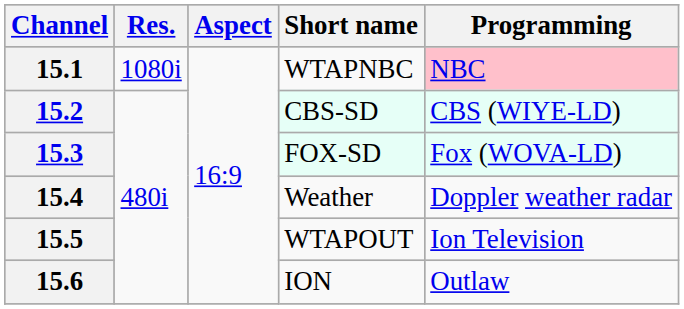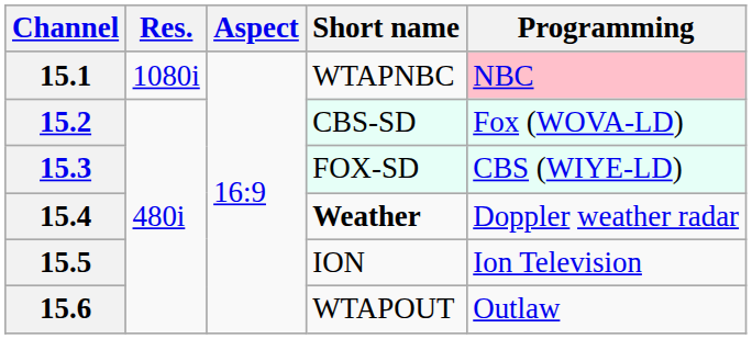15.2 | Programming: CBS (WIYE-LD) -> Fox (WOVA-LD)
15.3 | Programming: Fox (WOVA-LD) -> CBS (WIYE-LD)
15.4 | Short name: normal -> bold
15.5 | Short name: WTAPOUT -> ION
15.6 | Short name: ION -> WTAPOUT
